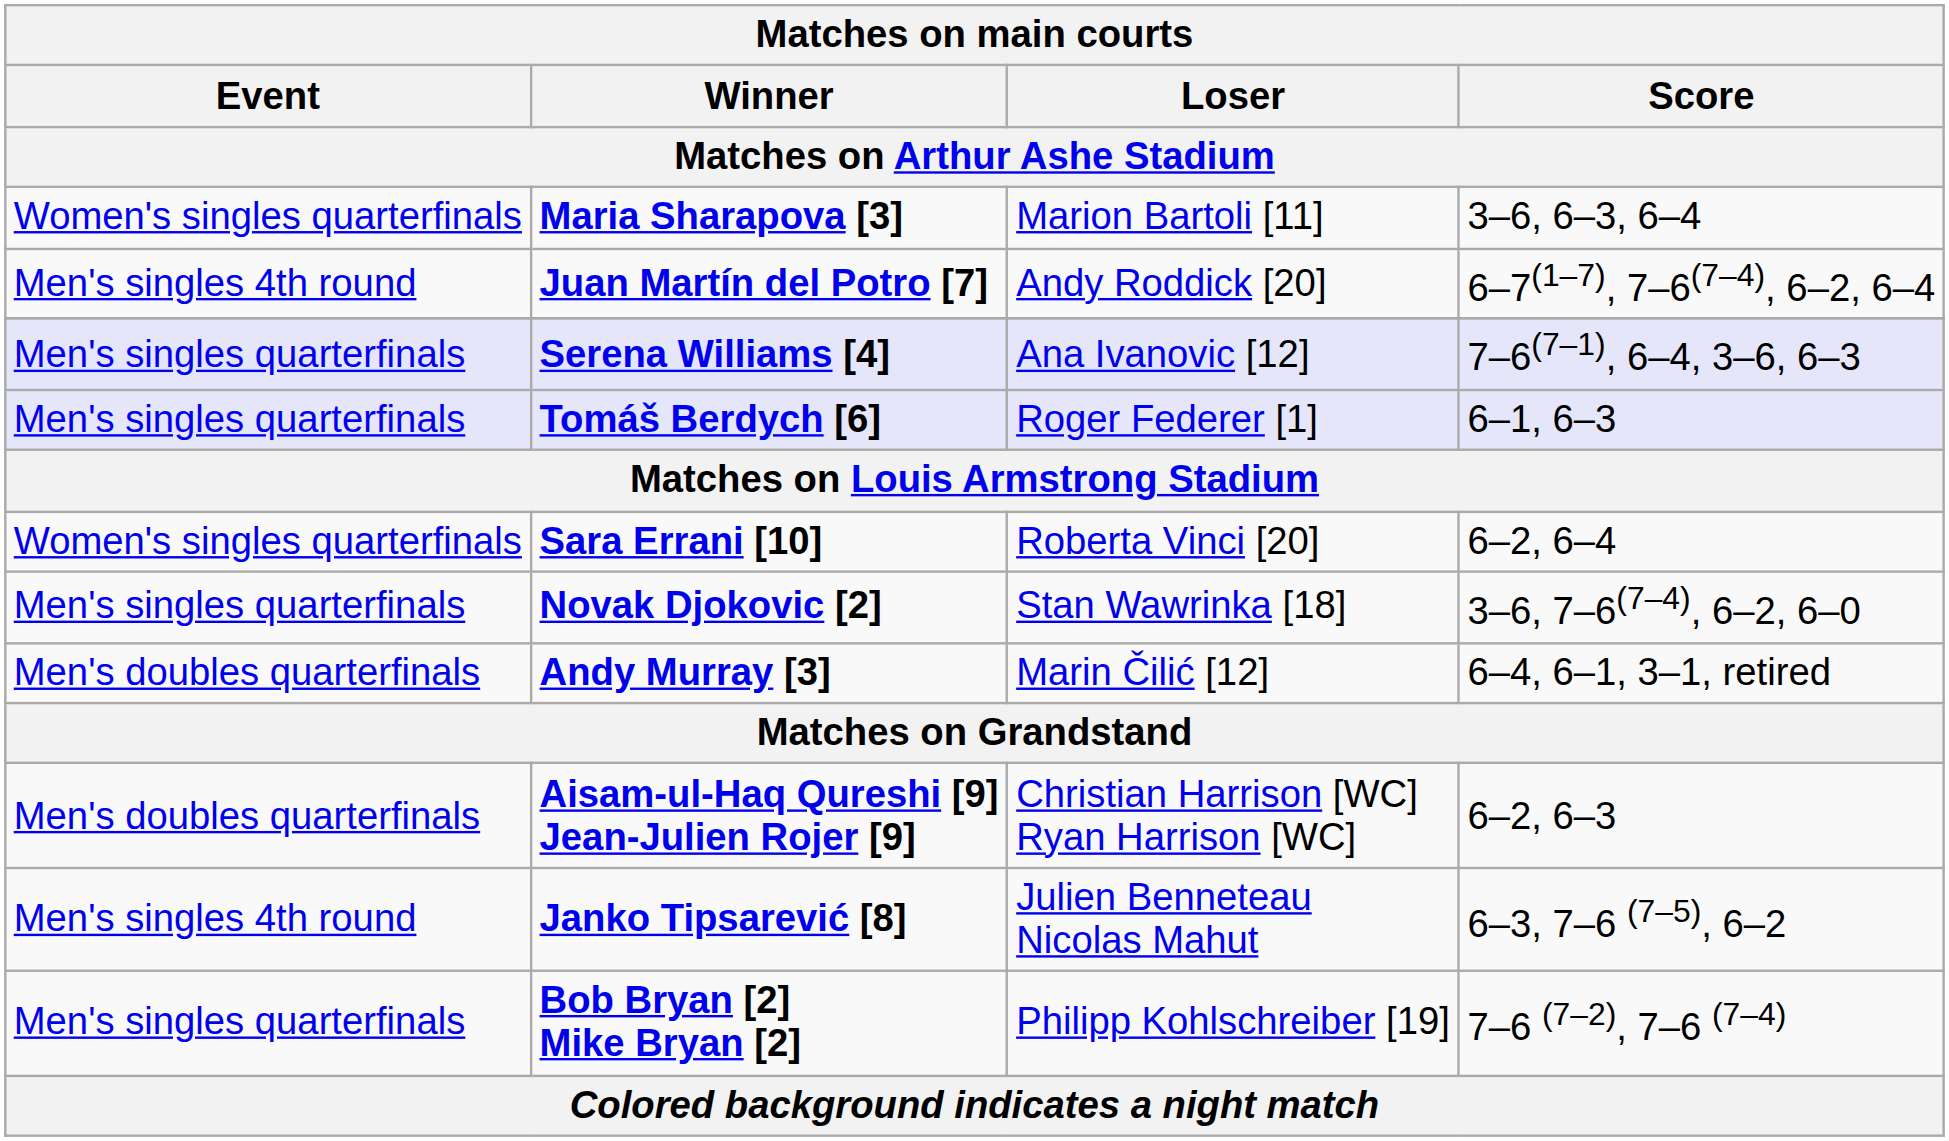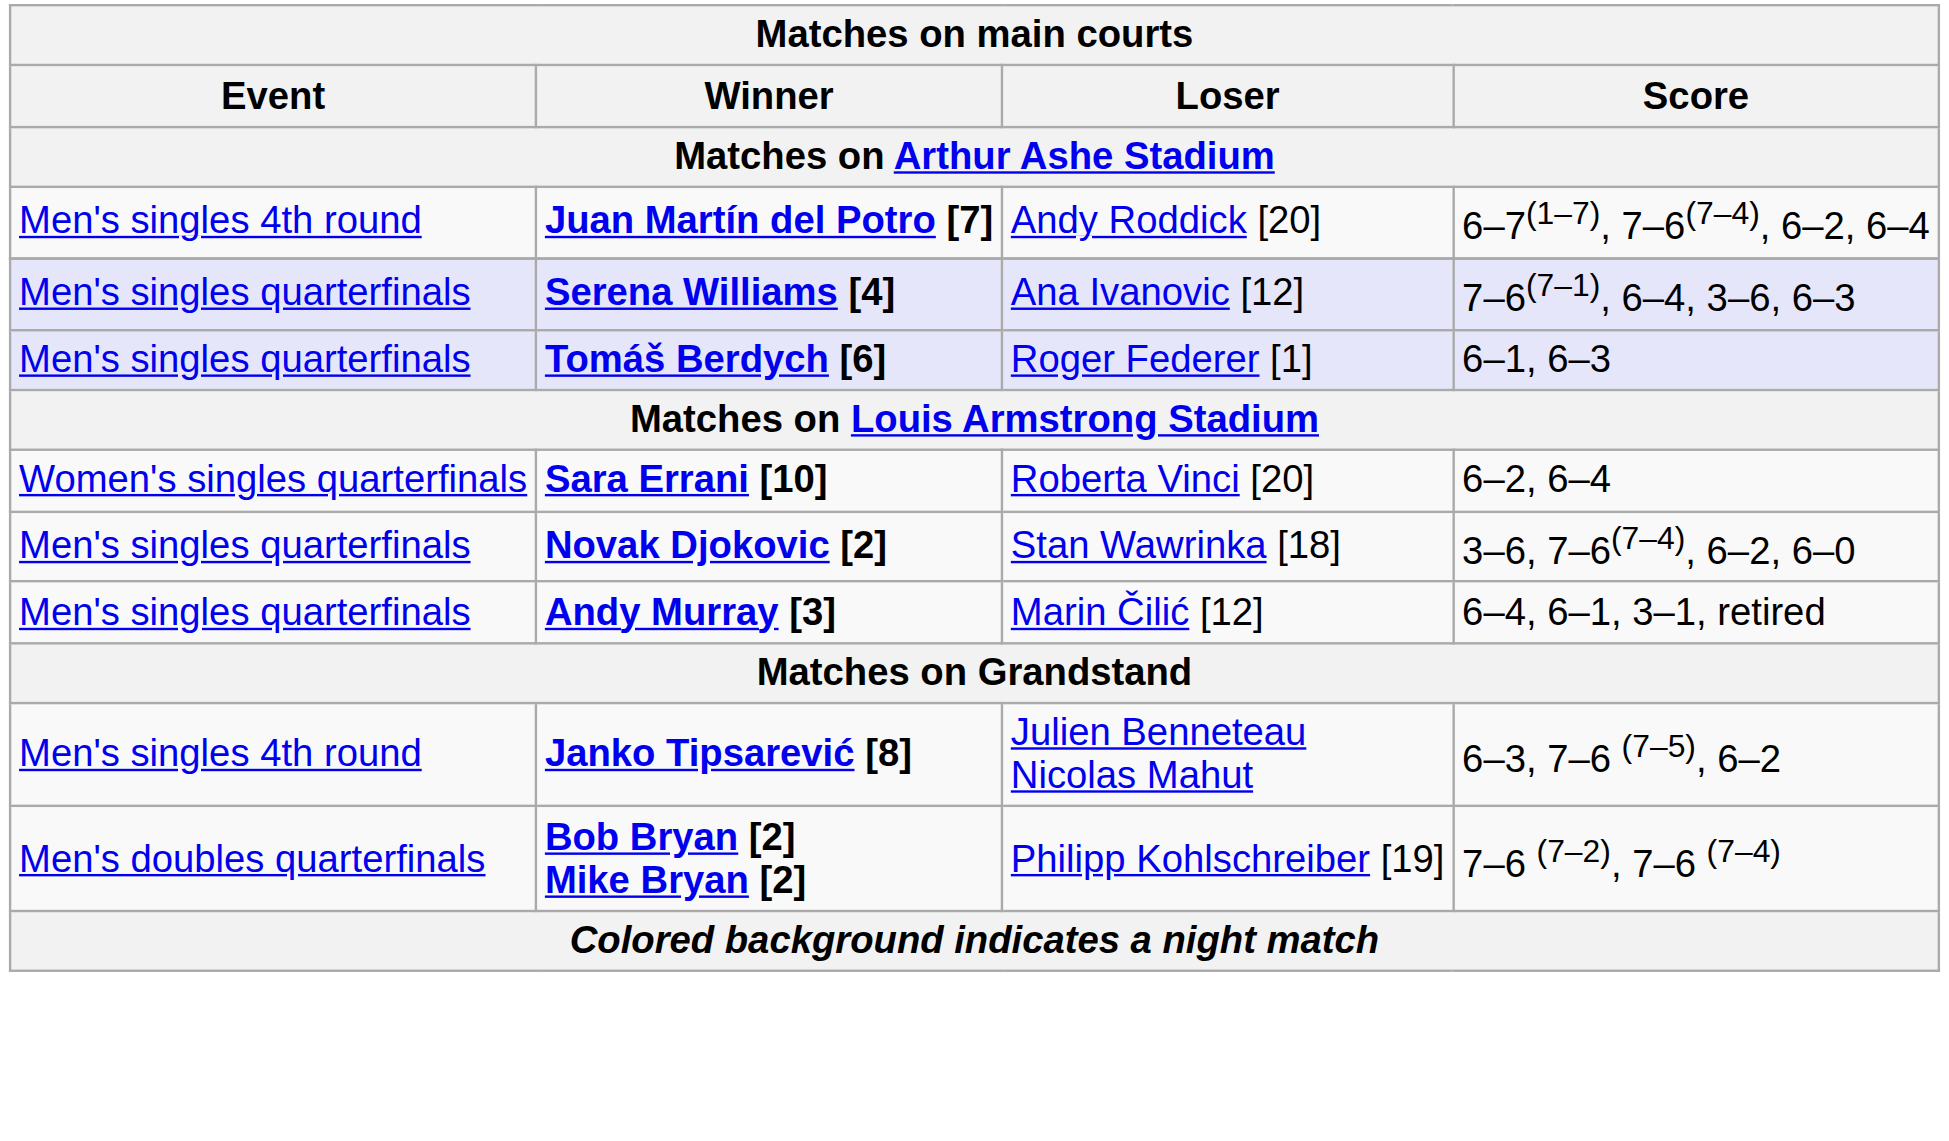- row: Women's singles quarterfinals | Maria Sharapova [3] | Marion Bartoli [11] | 3–6, 6–3, 6–4
Andy Murray [3] | Event: Men's doubles quarterfinals -> Men's singles quarterfinals
- row: Men's doubles quarterfinals | Aisam-ul-Haq Qureshi [9] Jean-Julien Rojer [9] | Christian Harrison [WC] Ryan Harrison [WC] | 6–2, 6–3
Bob Bryan [2] Mike Bryan [2] | Event: Men's singles quarterfinals -> Men's doubles quarterfinals
